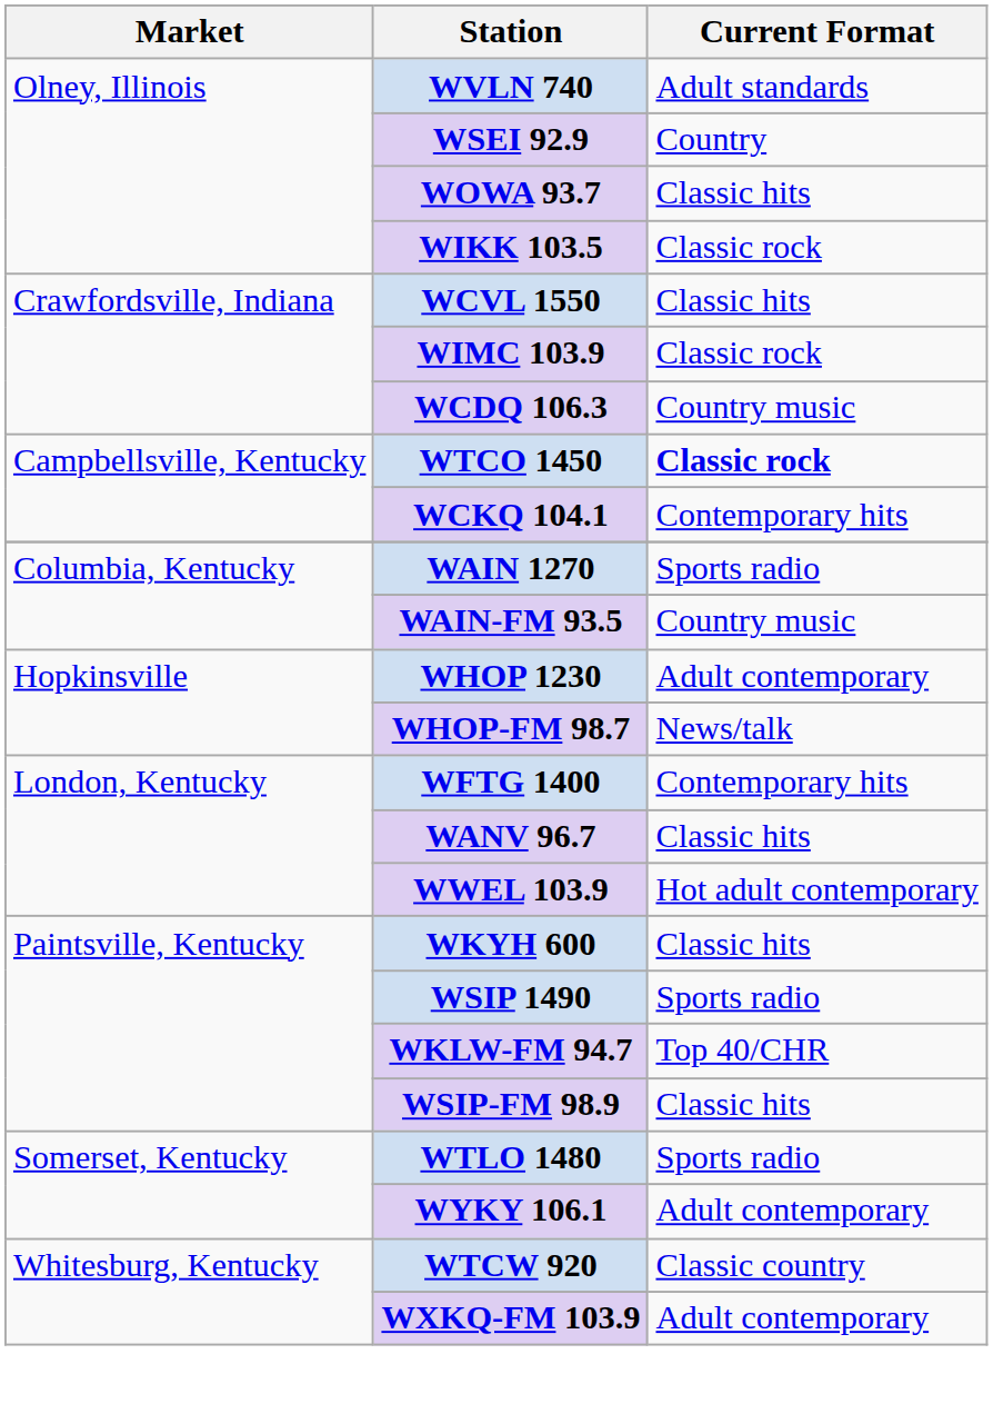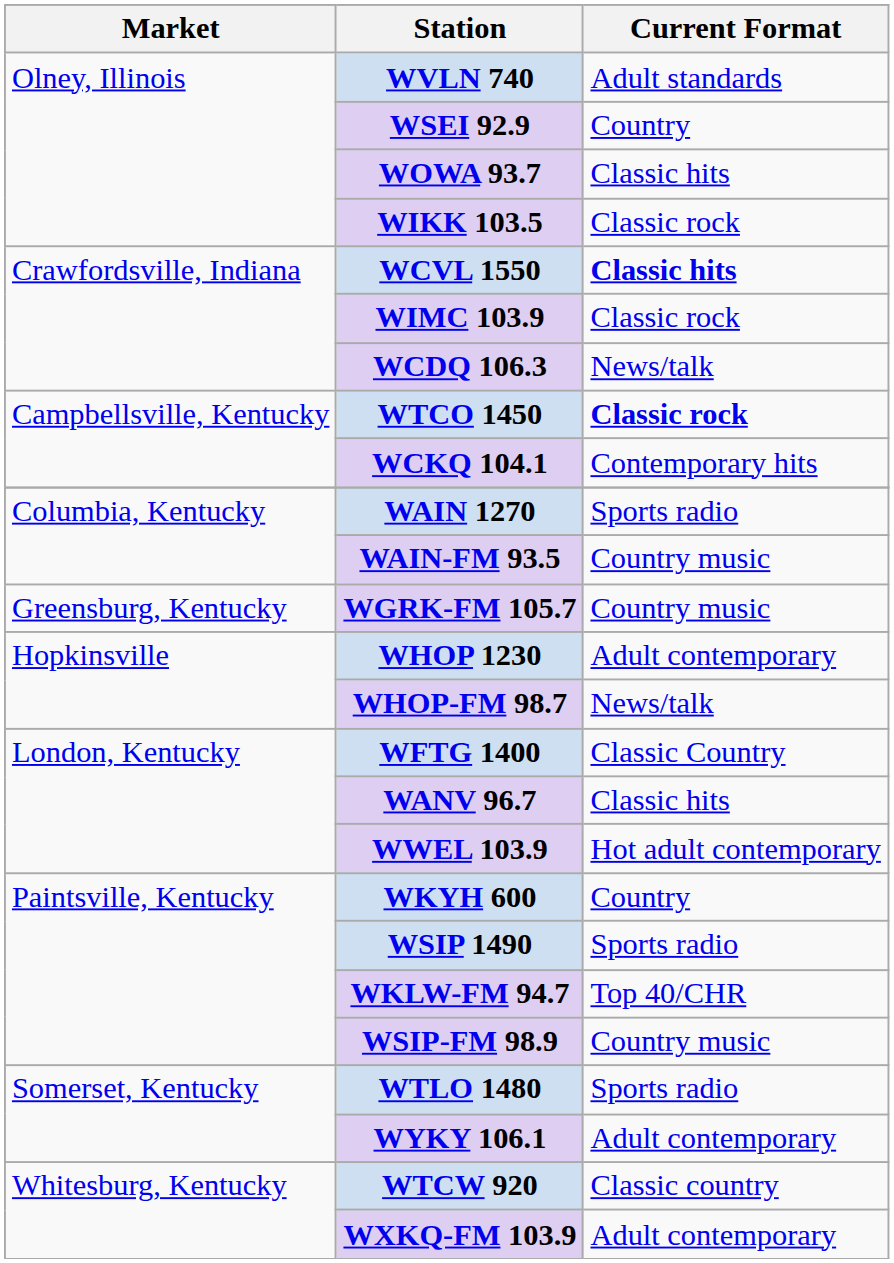WCVL 1550 | Current Format: normal -> bold
WCDQ 106.3 | Current Format: Country music -> News/talk
+ row: Greensburg, Kentucky | WGRK-FM 105.7 | Country music
WFTG 1400 | Current Format: Contemporary hits -> Classic Country
WKYH 600 | Current Format: Classic hits -> Country
WSIP-FM 98.9 | Current Format: Classic hits -> Country music
